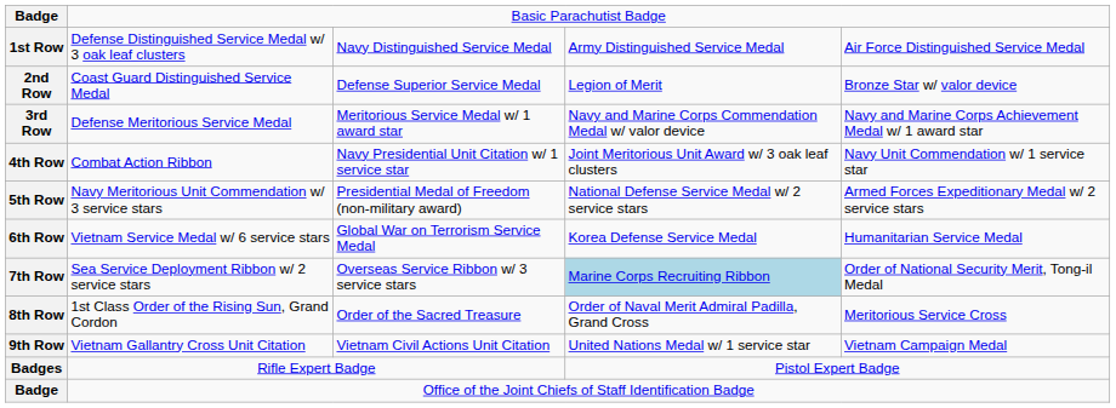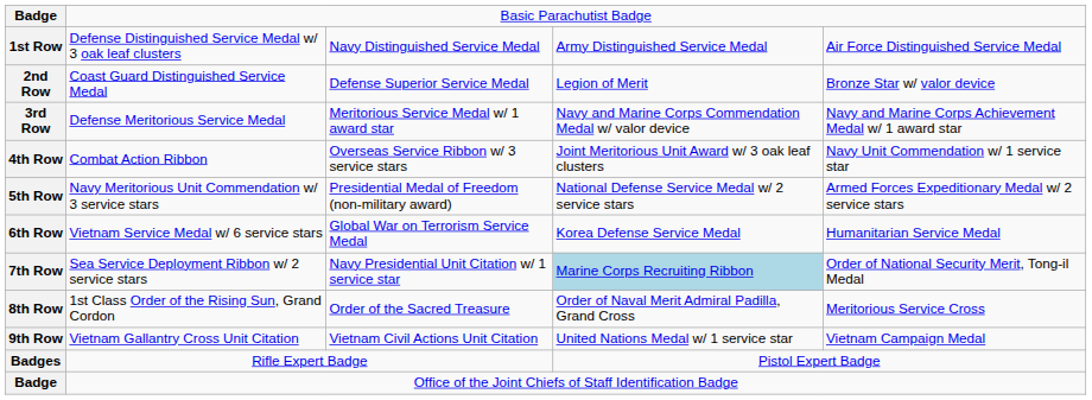4th Row | column 3: Navy Presidential Unit Citation w/ 1 service star -> Overseas Service Ribbon w/ 3 service stars
7th Row | column 3: Overseas Service Ribbon w/ 3 service stars -> Navy Presidential Unit Citation w/ 1 service star
